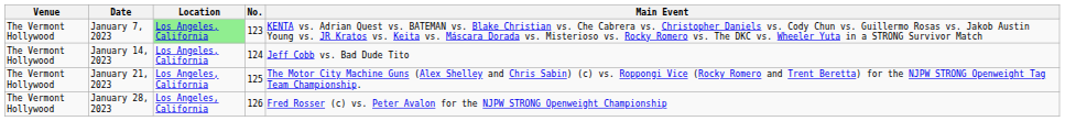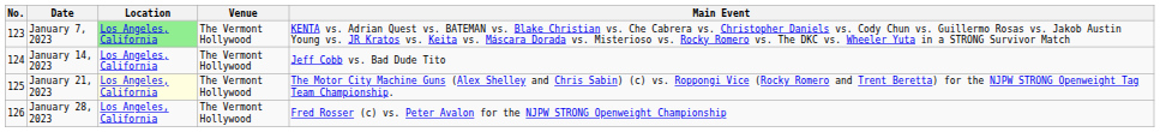columns swapped: No. <-> Venue
January 21, 2023 | Location: no background -> lightyellow background
